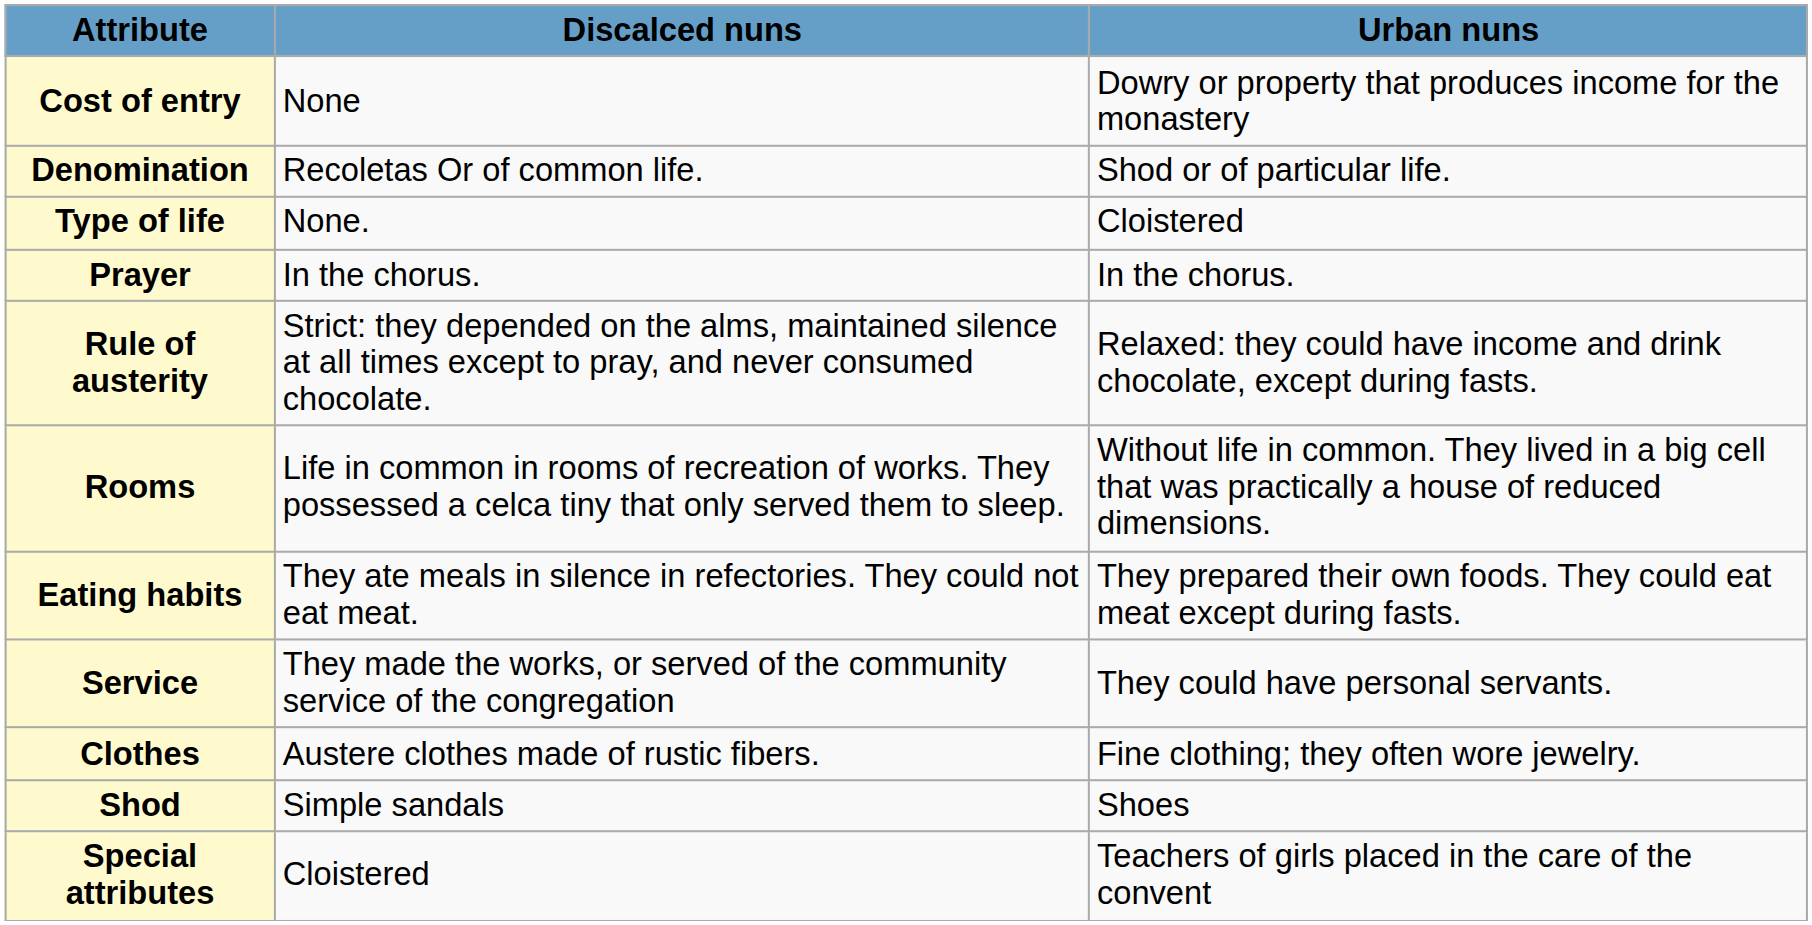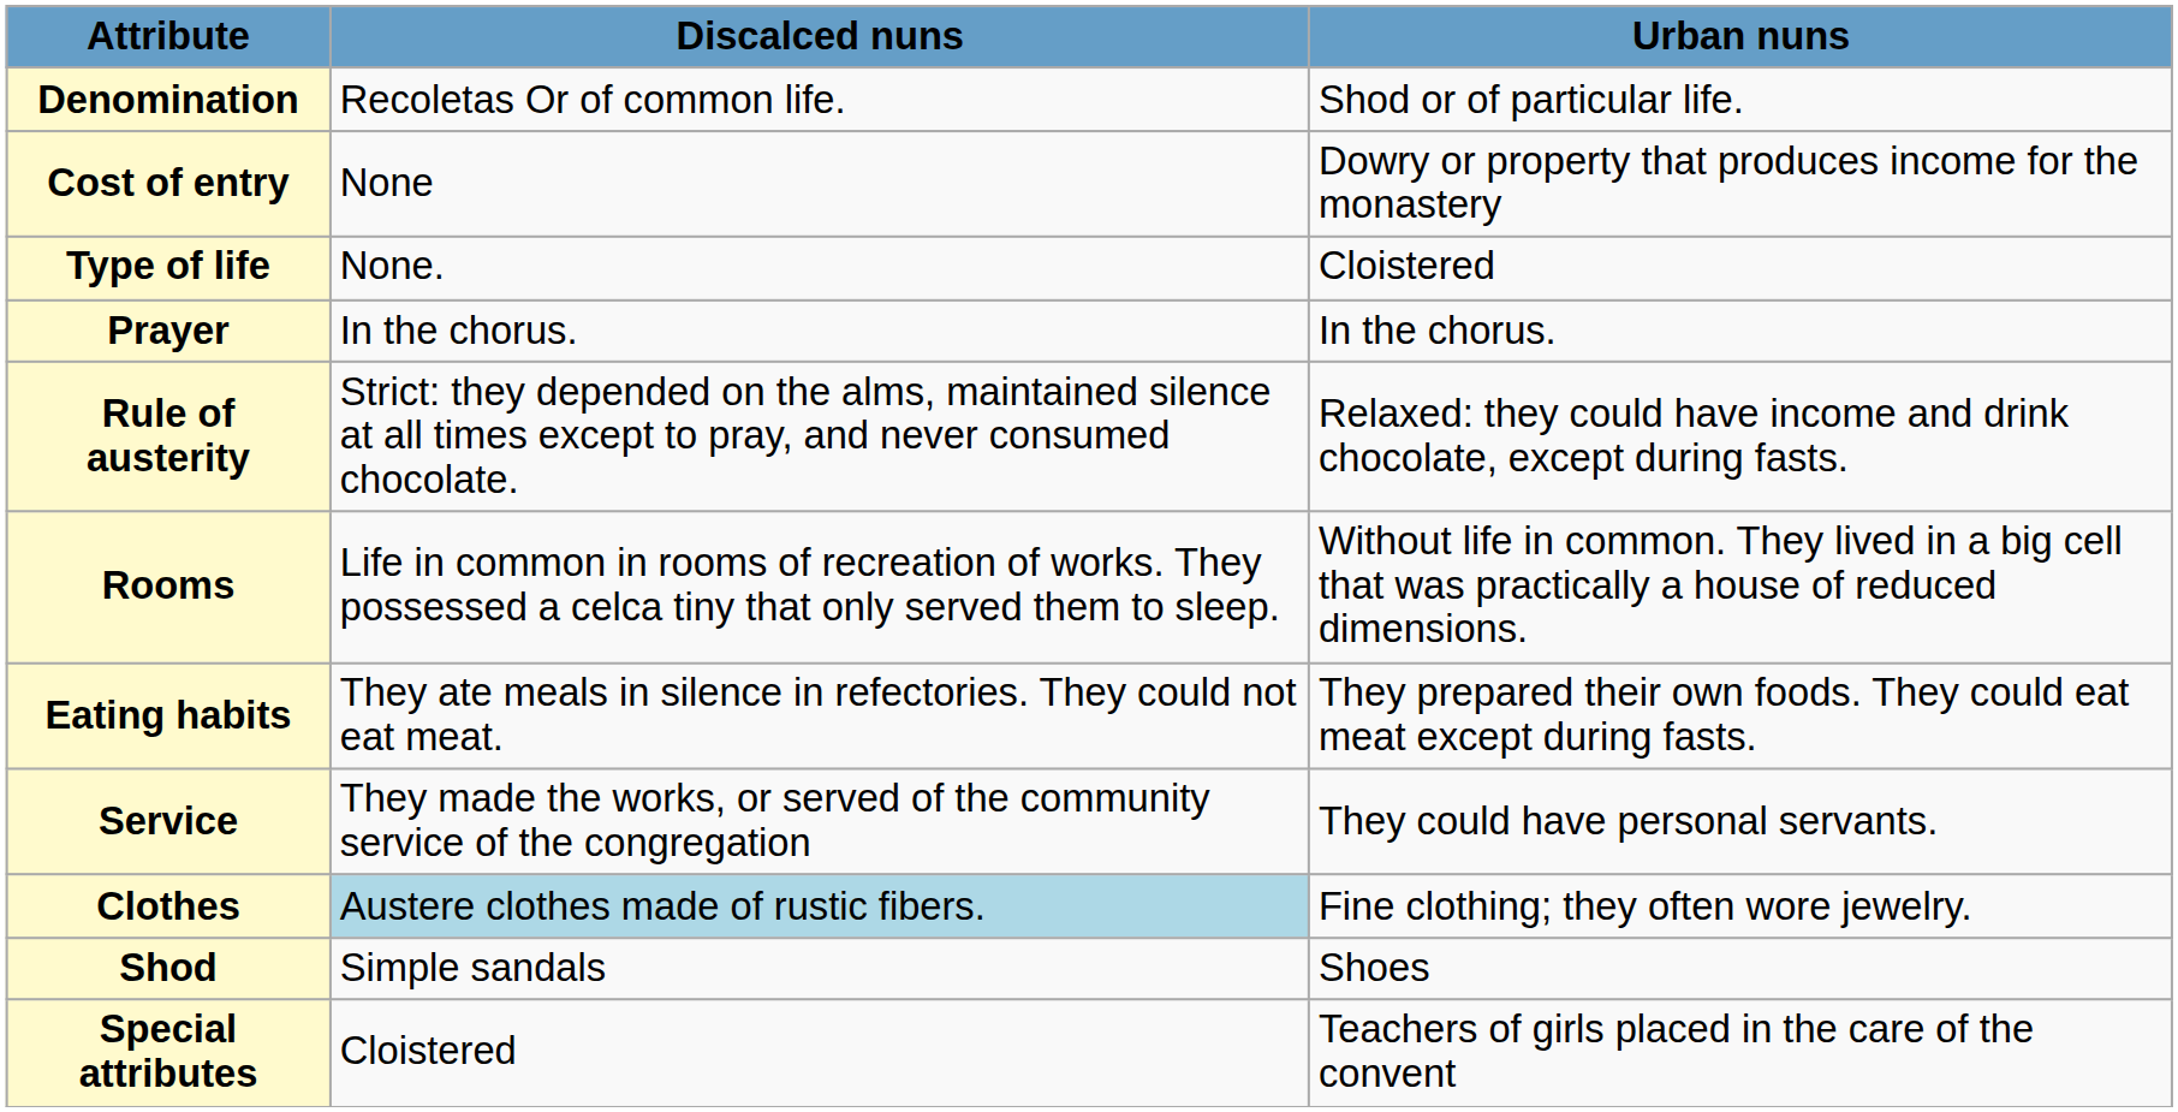rows swapped: Denomination <-> Cost of entry
Clothes | Discalced nuns: no background -> lightblue background
